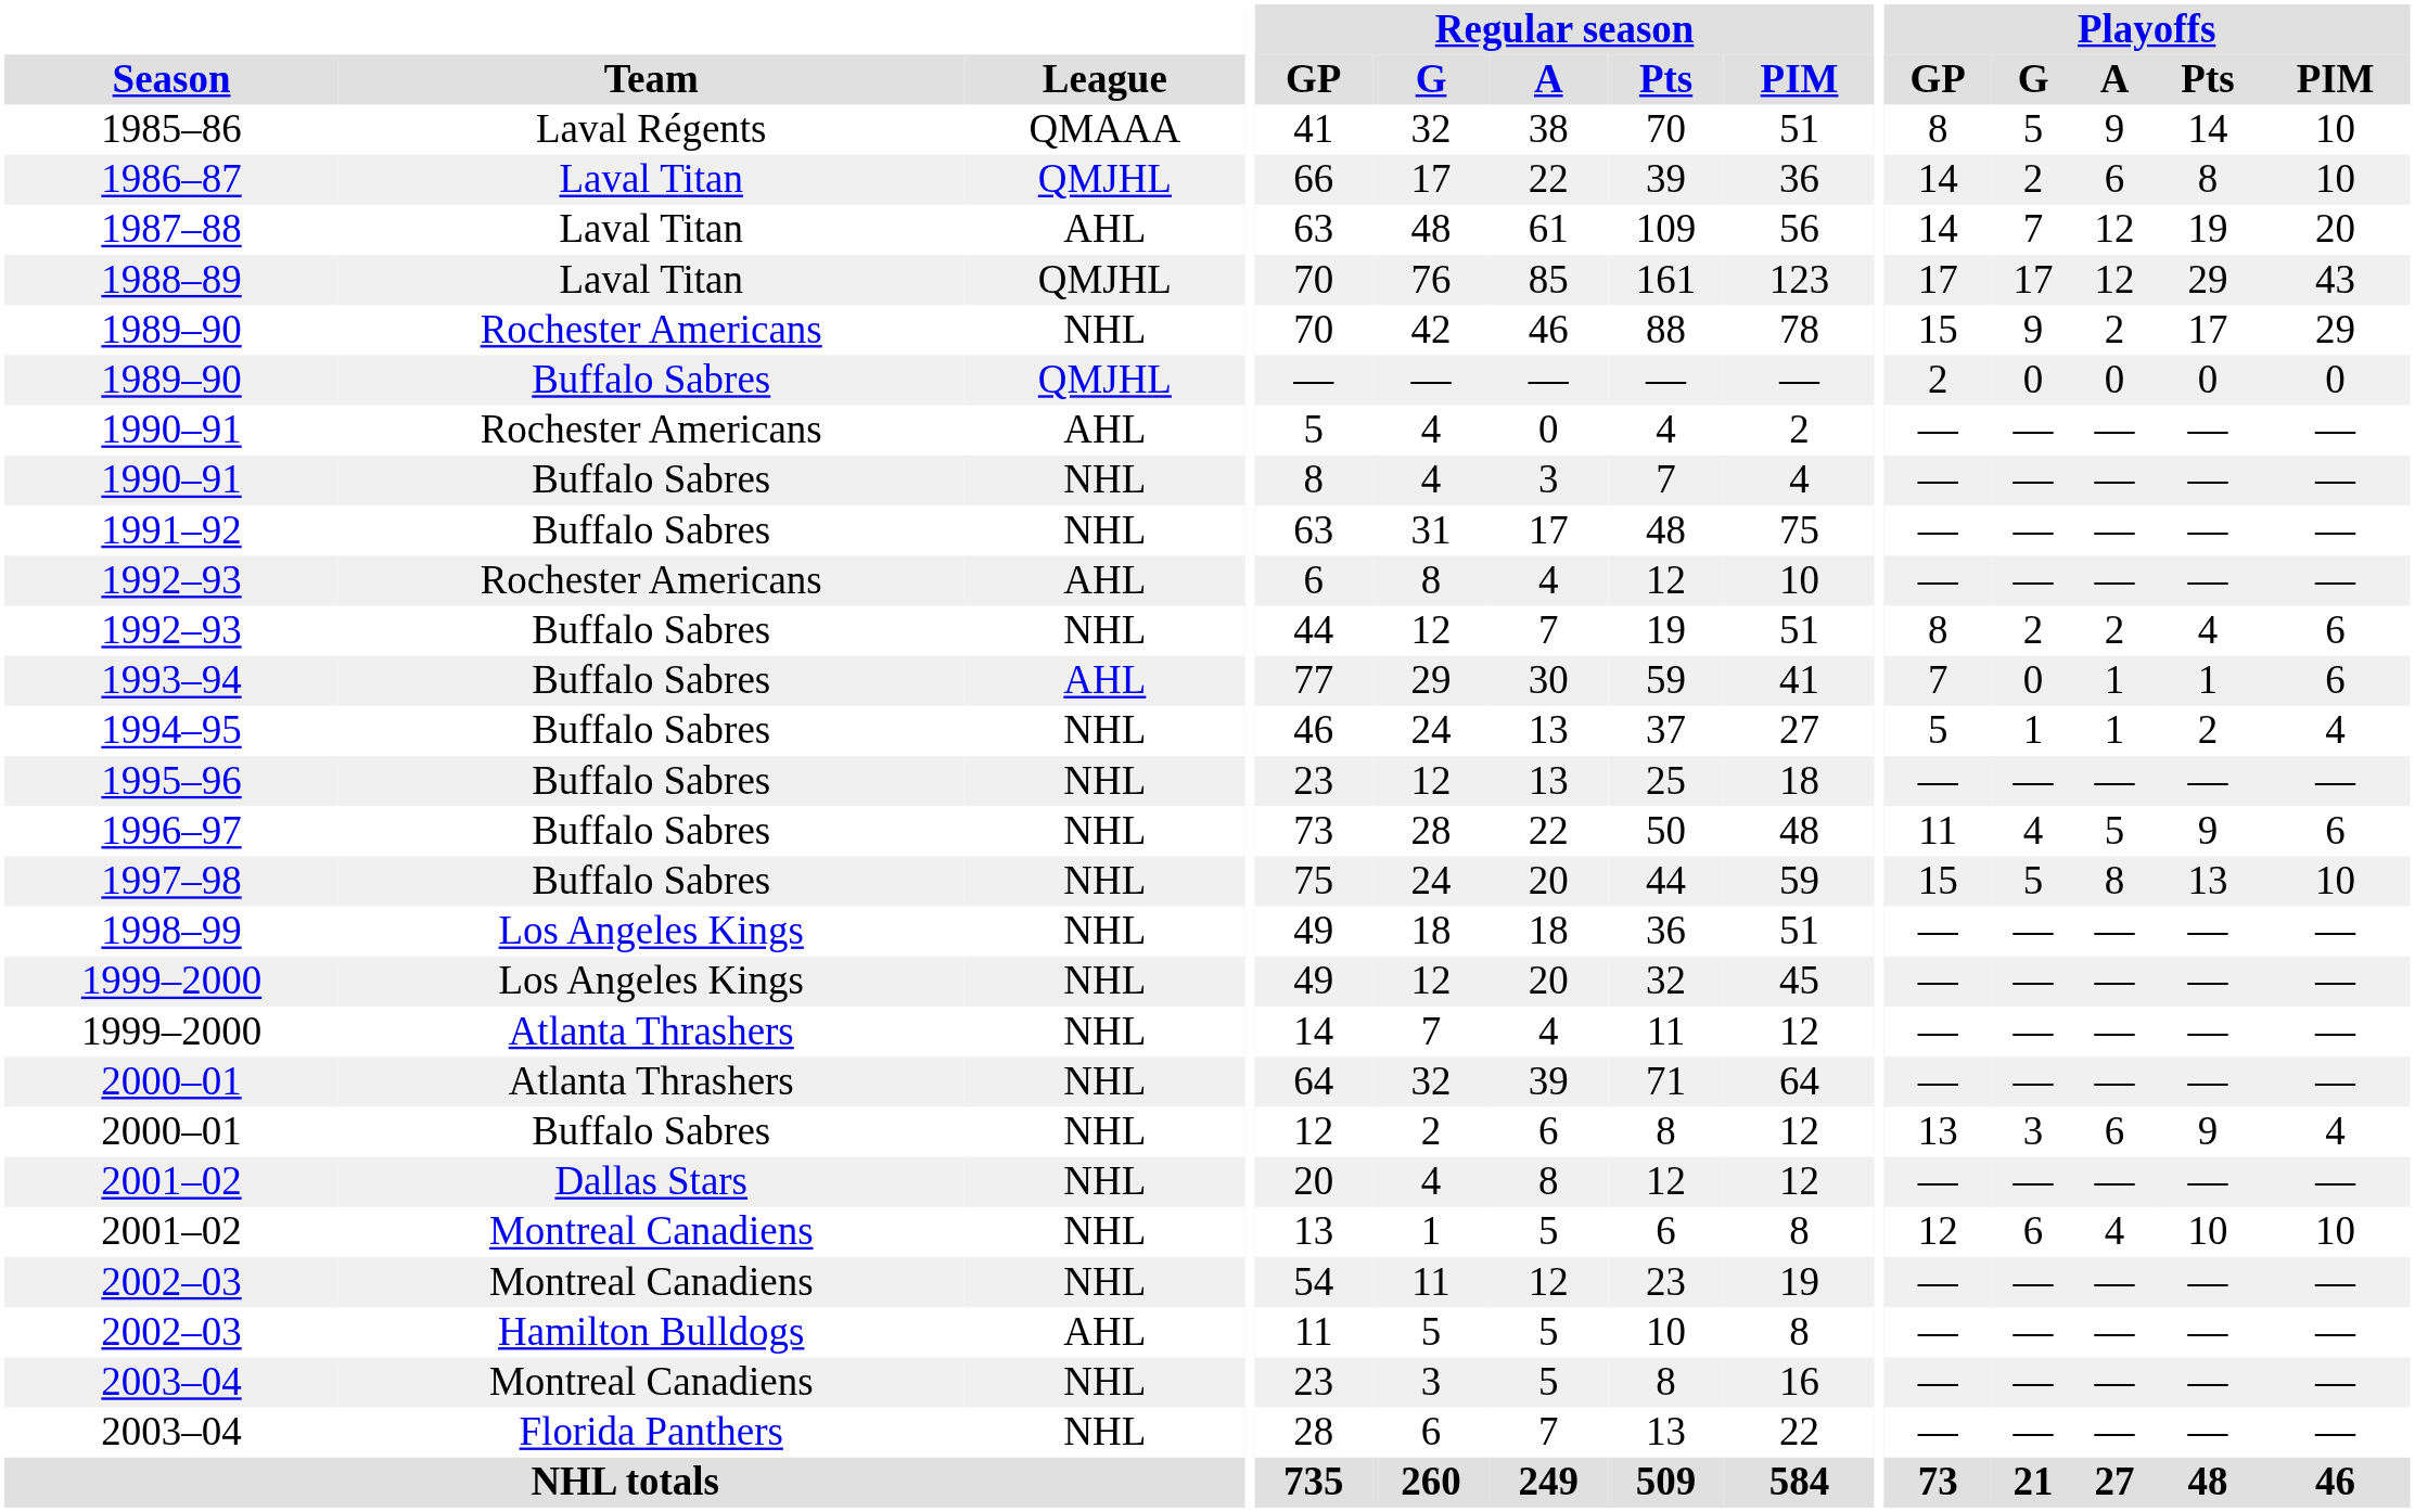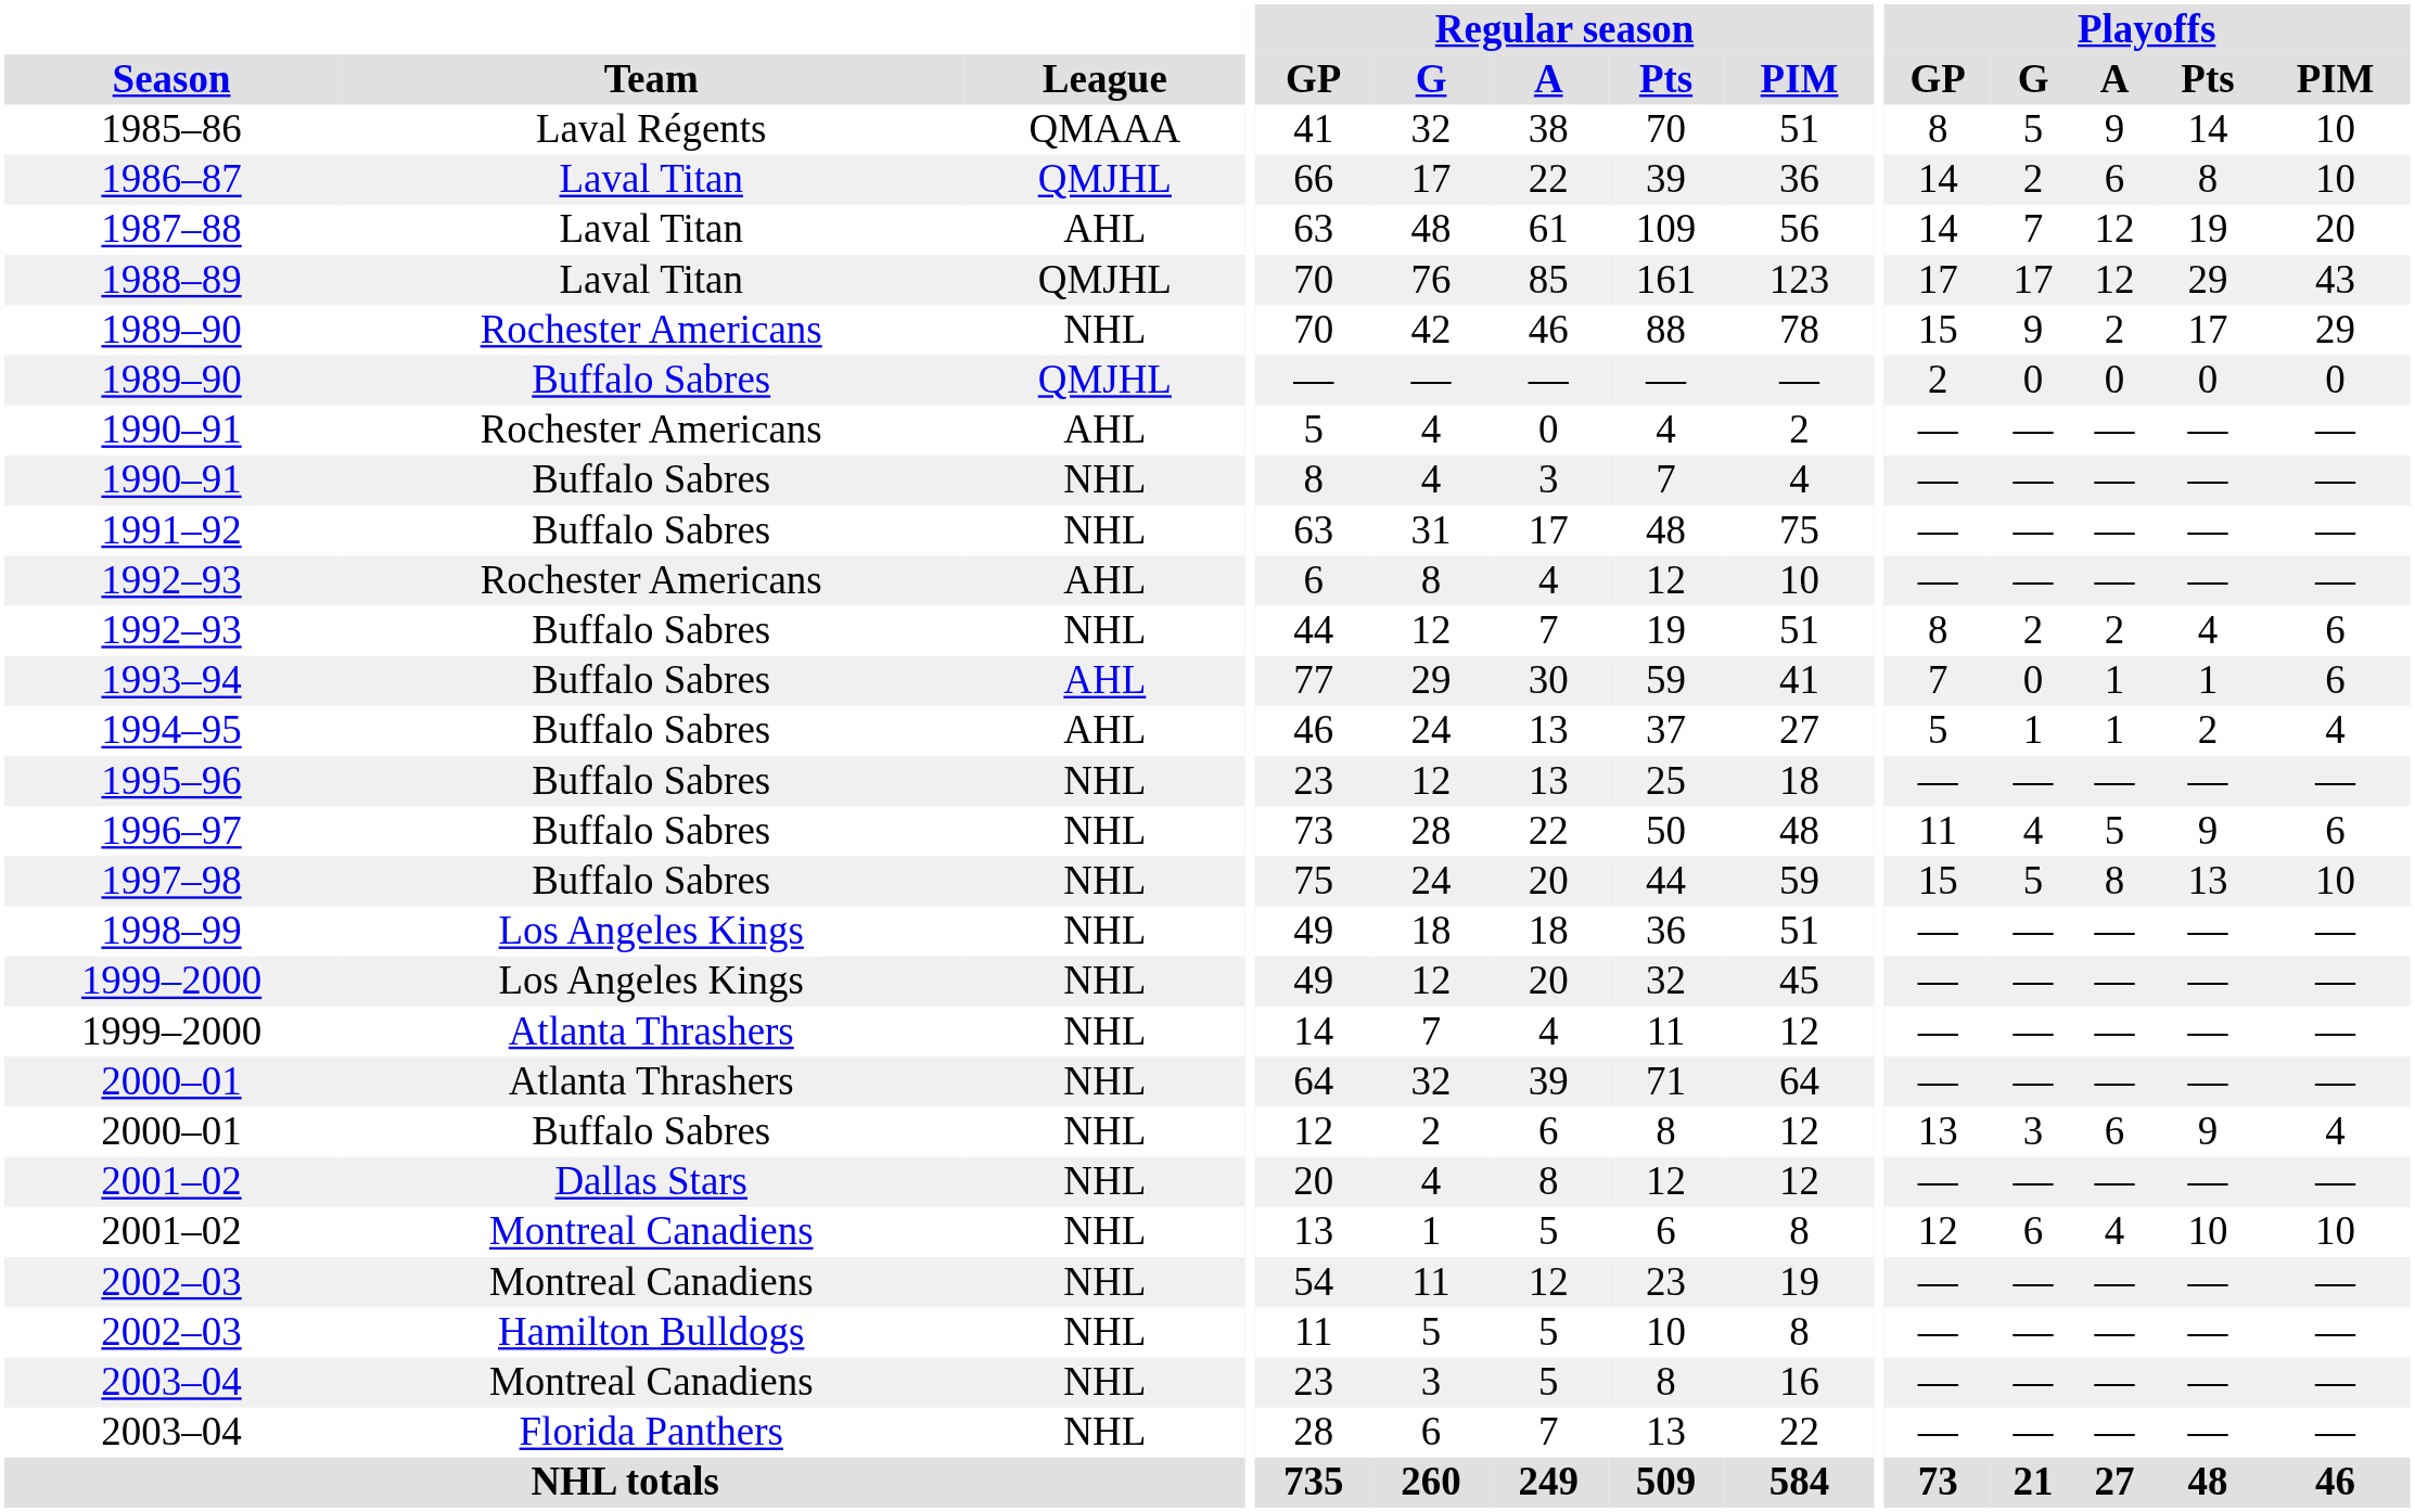1994–95 | League: NHL -> AHL
2002–03 / Hamilton Bulldogs | League: AHL -> NHL
